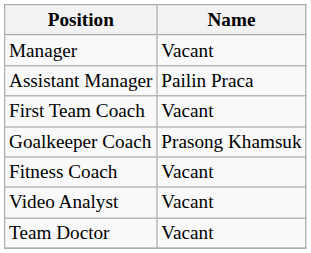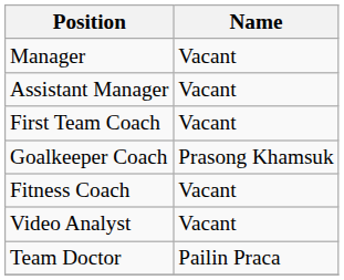Assistant Manager | Name: Pailin Praca -> Vacant
Team Doctor | Name: Vacant -> Pailin Praca
